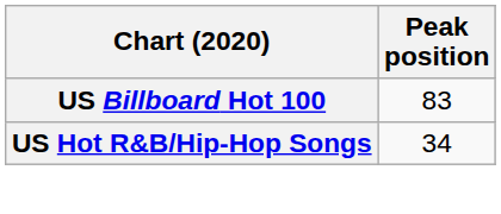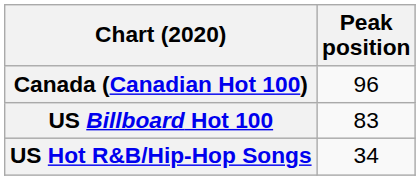+ row: Canada (Canadian Hot 100) | 96
